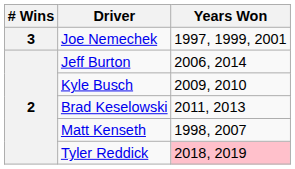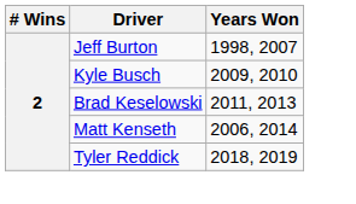- row: 3 | Joe Nemechek | 1997, 1999, 2001
Jeff Burton | Years Won: 2006, 2014 -> 1998, 2007
Matt Kenseth | Years Won: 1998, 2007 -> 2006, 2014
Tyler Reddick | Years Won: pink background -> no background
